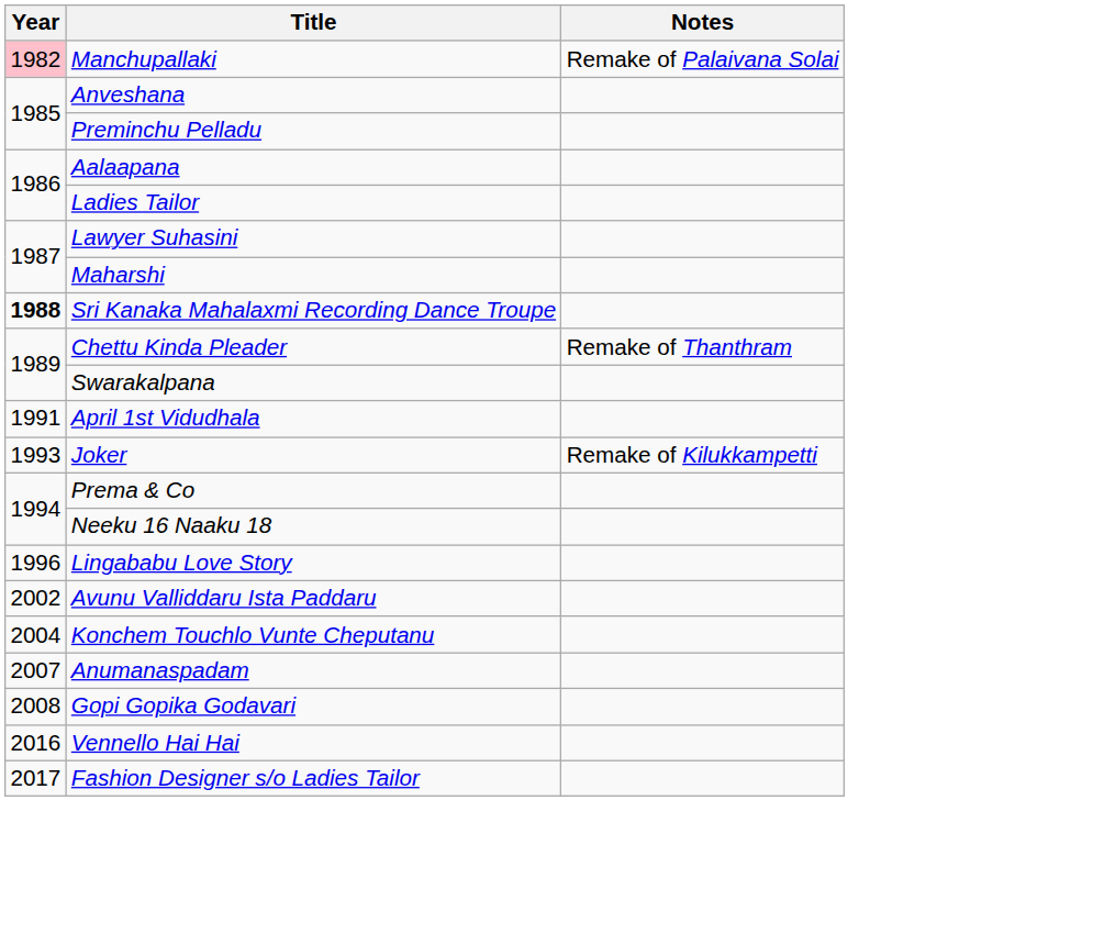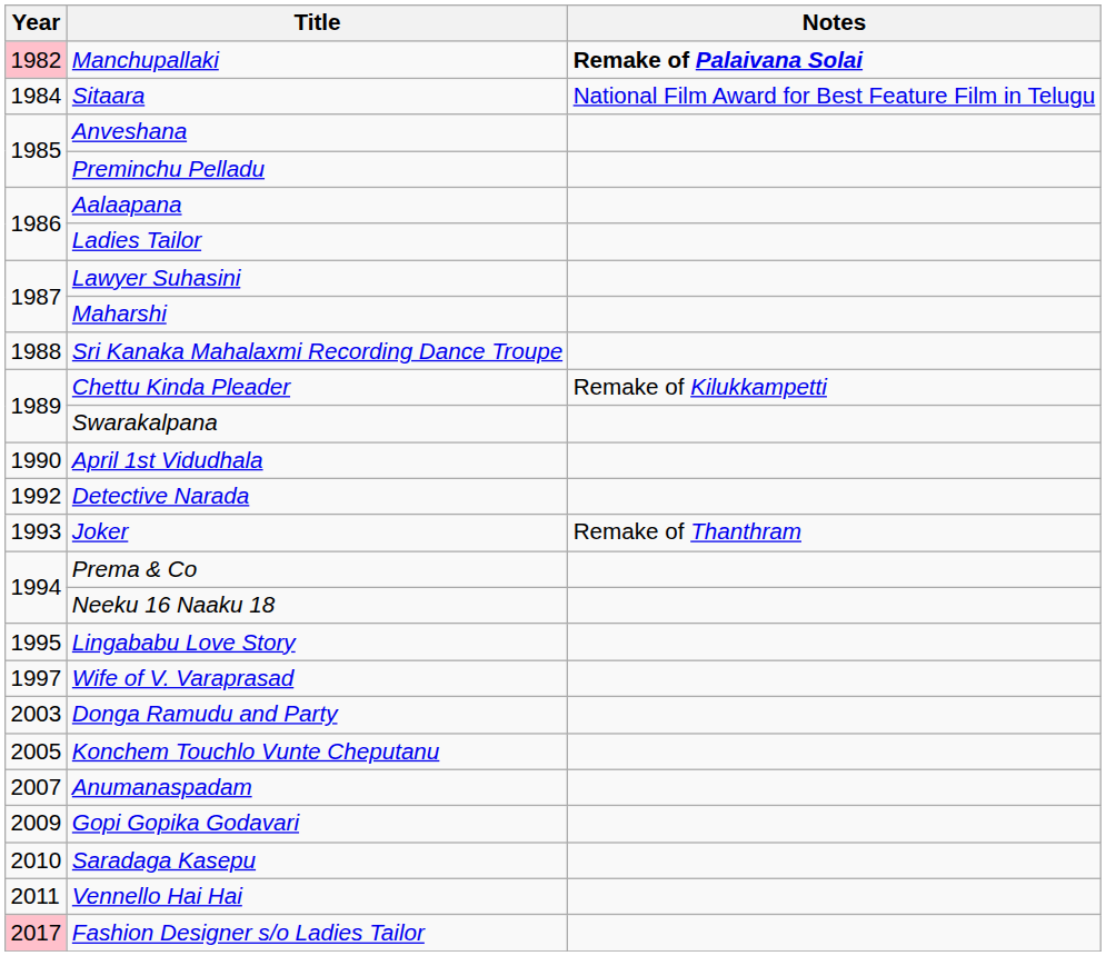Manchupallaki | Notes: normal -> bold
+ row: 1984 | Sitaara | National Film Award for Best Feature Film in Telugu
Sri Kanaka Mahalaxmi Recording Dance Troupe | Year: bold -> normal
Chettu Kinda Pleader | Notes: Remake of Thanthram -> Remake of Kilukkampetti
April 1st Vidudhala | Year: 1991 -> 1990
+ row: 1992 | Detective Narada
Joker | Notes: Remake of Kilukkampetti -> Remake of Thanthram
Lingababu Love Story | Year: 1996 -> 1995
+ row: 1997 | Wife of V. Varaprasad
- row: 2002 | Avunu Valliddaru Ista Paddaru
+ row: 2003 | Donga Ramudu and Party
Konchem Touchlo Vunte Cheputanu | Year: 2004 -> 2005
Gopi Gopika Godavari | Year: 2008 -> 2009
+ row: 2010 | Saradaga Kasepu
Vennello Hai Hai | Year: 2016 -> 2011
Fashion Designer s/o Ladies Tailor | Year: no background -> pink background
